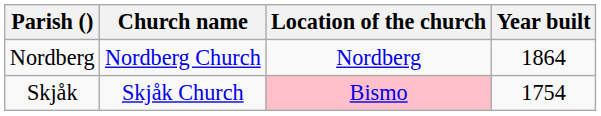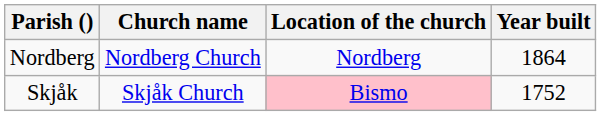Skjåk | Year built: 1754 -> 1752
